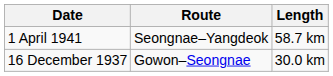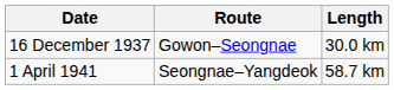rows swapped: 16 December 1937 <-> 1 April 1941
